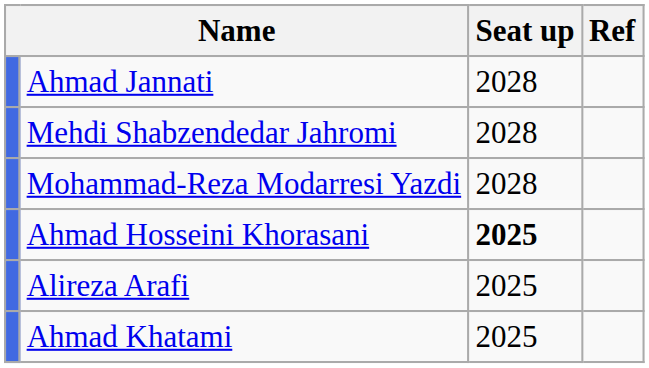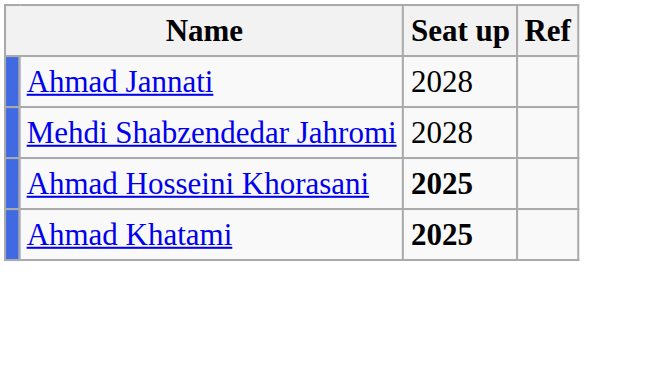- row: Mohammad-Reza Modarresi Yazdi | 2028
- row: Alireza Arafi | 2025
Ahmad Khatami | Seat up: normal -> bold
